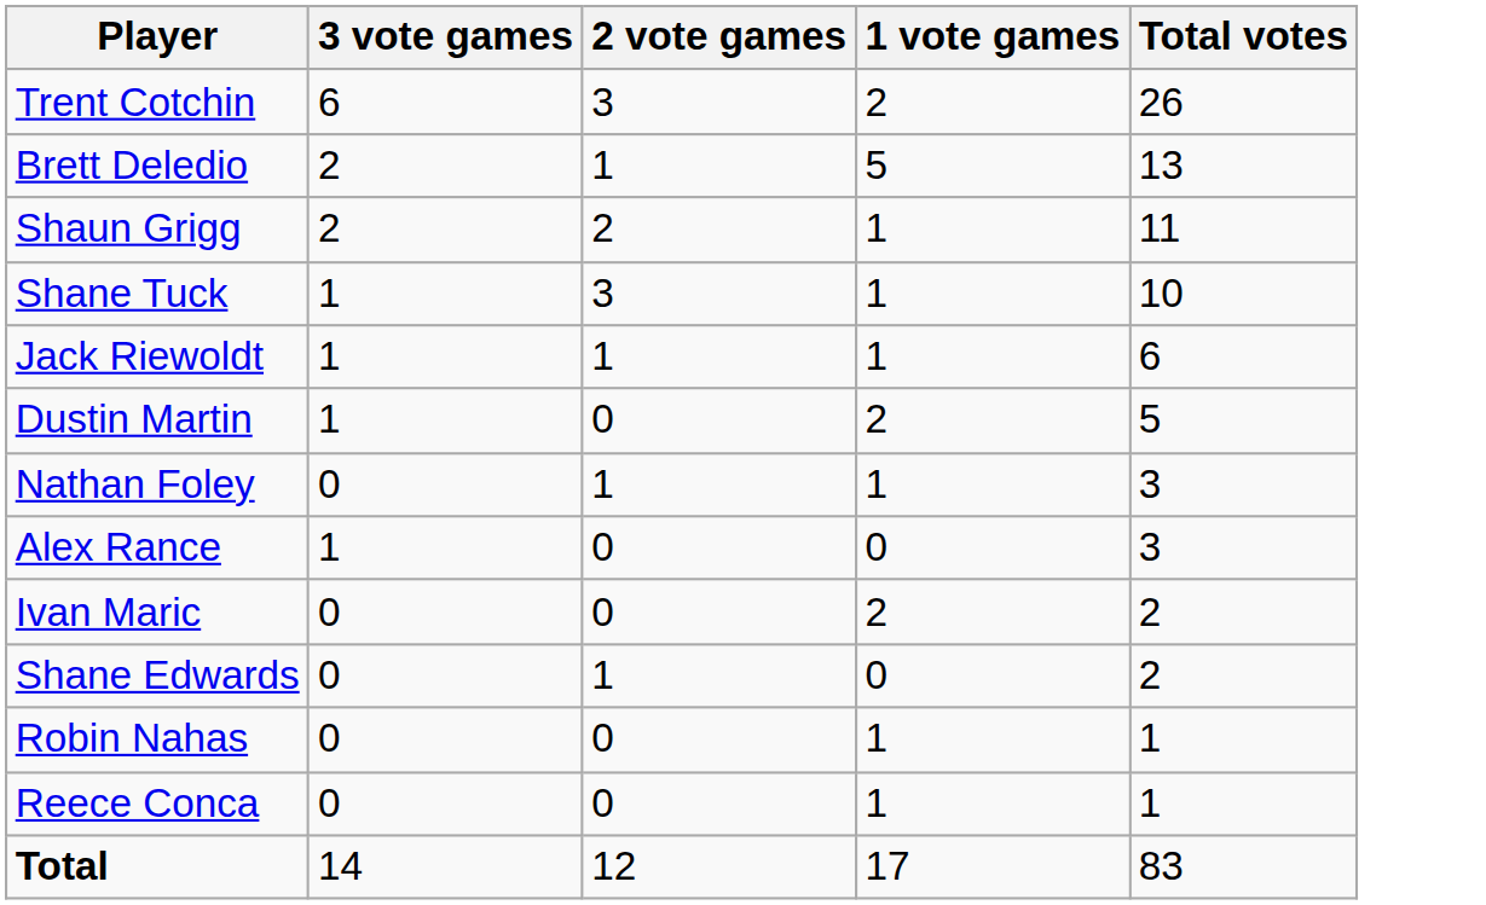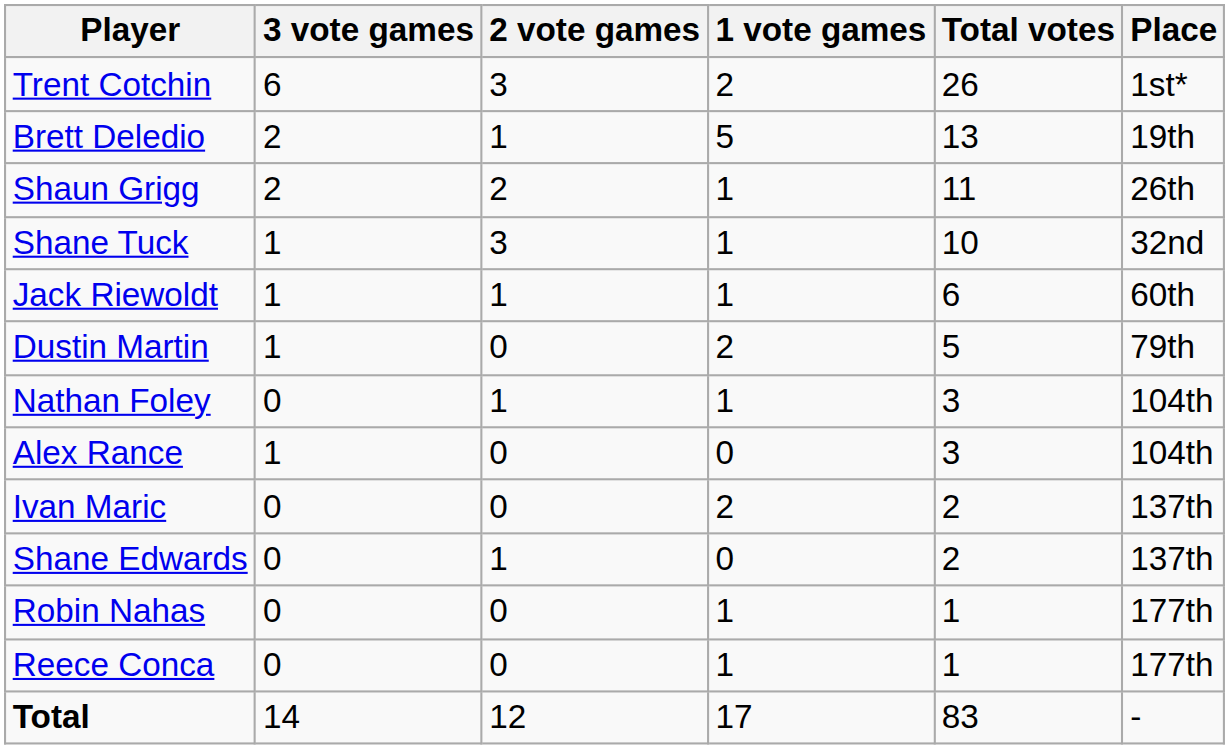+ column: Place | 1st* | 19th | 26th | 32nd | 60th | 79th | 104th | 104th | 137th | 137th | 177th | 177th | -
